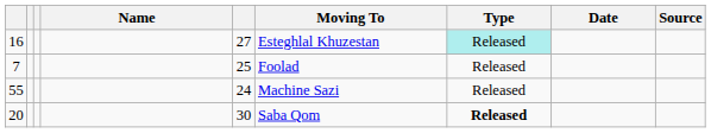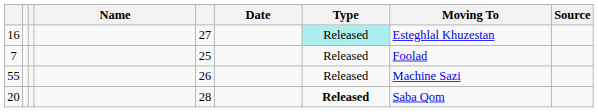columns swapped: Moving To <-> Date
55 | column 5: 24 -> 26
20 | column 5: 30 -> 28
